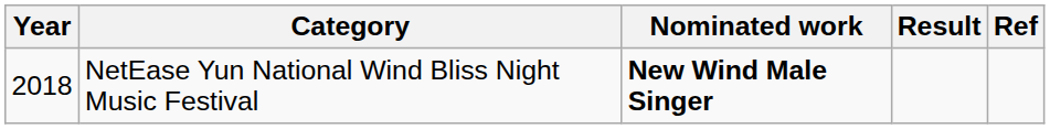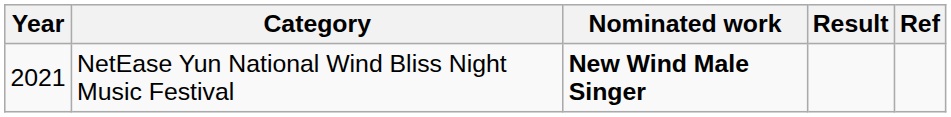NetEase Yun National Wind Bliss Night Music Festival | Year: 2018 -> 2021
